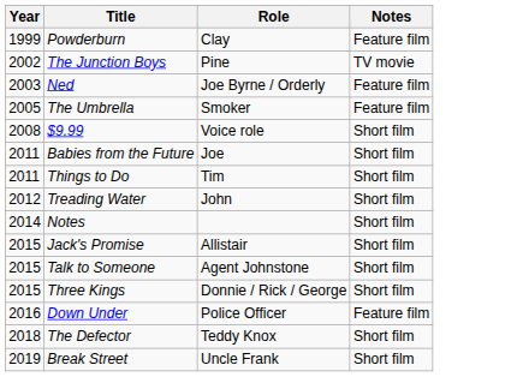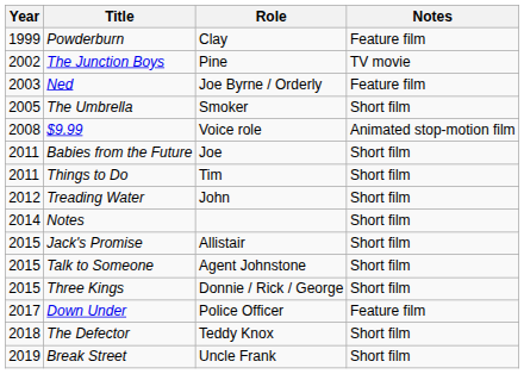The Umbrella | Notes: Feature film -> Short film
$9.99 | Notes: Short film -> Animated stop-motion film
Down Under | Year: 2016 -> 2017
